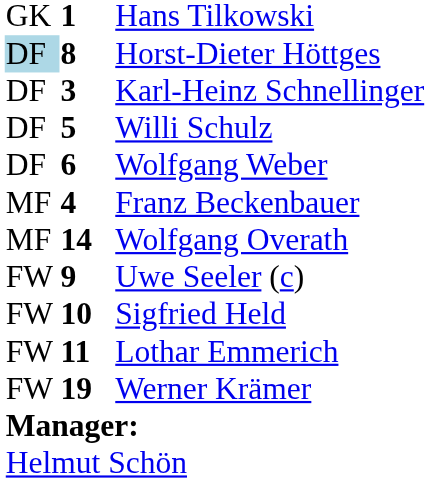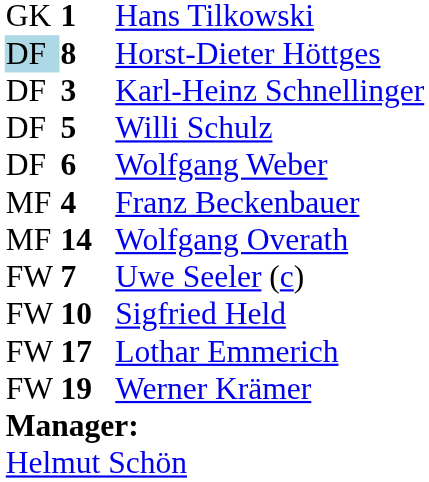Uwe Seeler (c) | column 2: 9 -> 7
Lothar Emmerich | column 2: 11 -> 17
